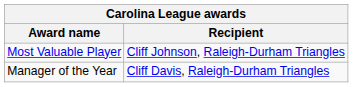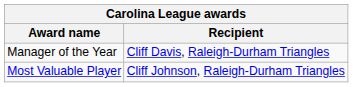rows swapped: Most Valuable Player <-> Manager of the Year
